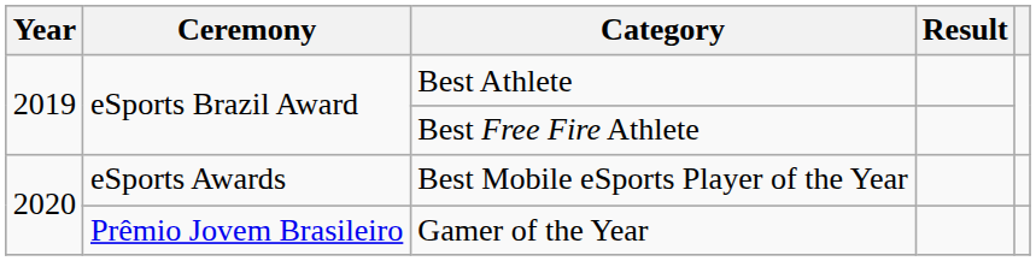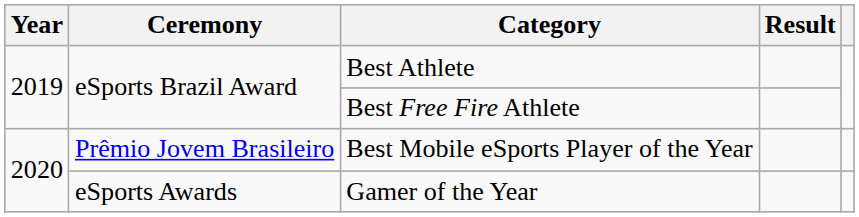Best Mobile eSports Player of the Year | Ceremony: eSports Awards -> Prêmio Jovem Brasileiro
Gamer of the Year | Ceremony: Prêmio Jovem Brasileiro -> eSports Awards
